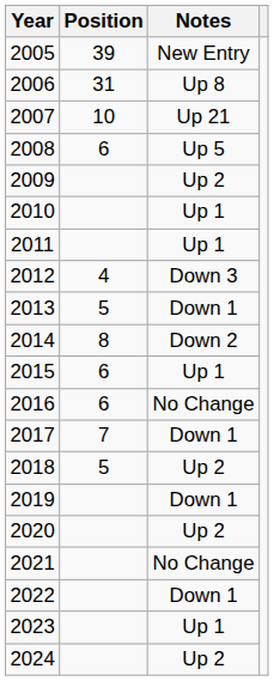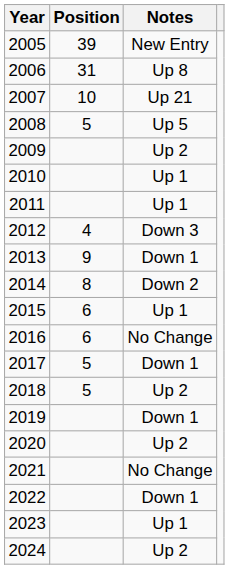2008 | Position: 6 -> 5
2013 | Position: 5 -> 9
2017 | Position: 7 -> 5
